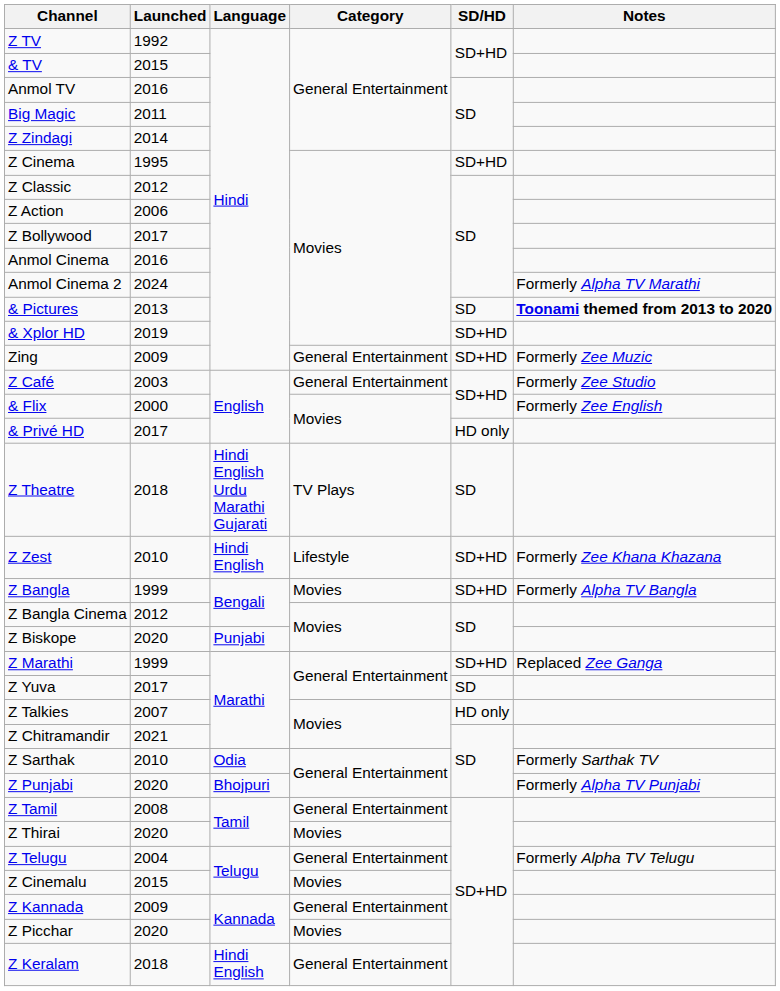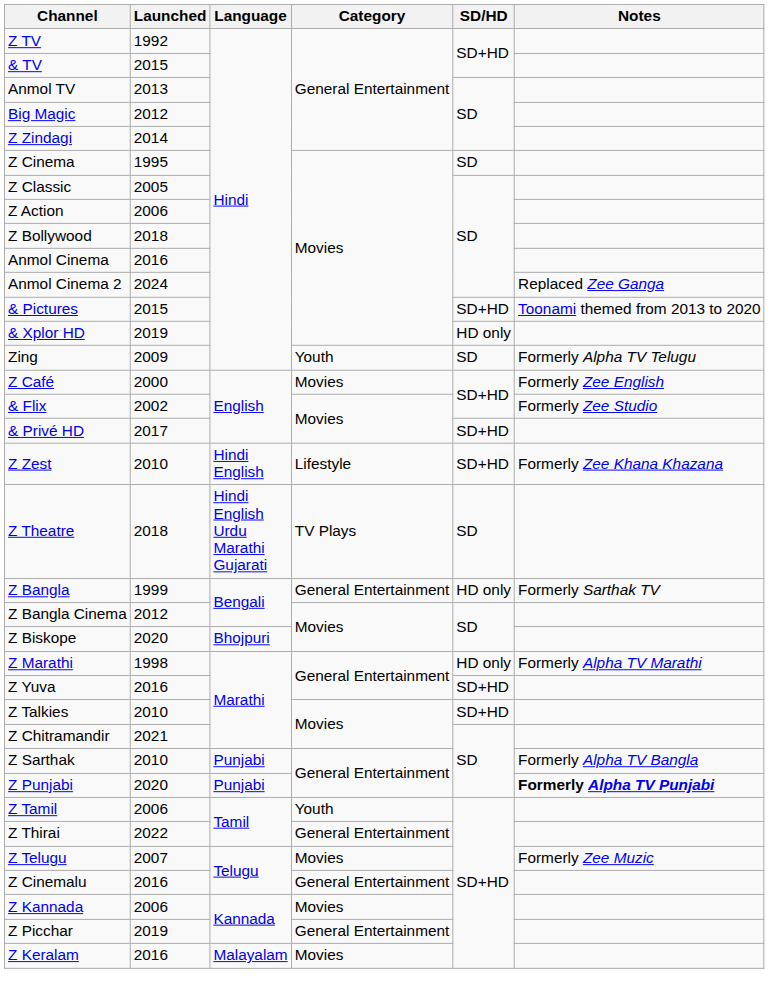Anmol TV | Launched: 2016 -> 2013
Big Magic | Launched: 2011 -> 2012
Z Cinema | SD/HD: SD+HD -> SD
Z Classic | Launched: 2012 -> 2005
Z Bollywood | Launched: 2017 -> 2018
Anmol Cinema 2 | Notes: Formerly Alpha TV Marathi -> Replaced Zee Ganga
& Pictures | Launched: 2013 -> 2015
& Pictures | SD/HD: SD -> SD+HD
& Pictures | Notes: bold -> normal
& Xplor HD | SD/HD: SD+HD -> HD only
Zing | Category: General Entertainment -> Youth
Zing | SD/HD: SD+HD -> SD
Zing | Notes: Formerly Zee Muzic -> Formerly Alpha TV Telugu
Z Café | Launched: 2003 -> 2000
Z Café | Category: General Entertainment -> Movies
Z Café | Notes: Formerly Zee Studio -> Formerly Zee English
& Flix | Launched: 2000 -> 2002
& Flix | Notes: Formerly Zee English -> Formerly Zee Studio
& Privé HD | SD/HD: HD only -> SD+HD
rows swapped: Z Zest <-> Z Theatre
Z Bangla | Category: Movies -> General Entertainment
Z Bangla | SD/HD: SD+HD -> HD only
Z Bangla | Notes: Formerly Alpha TV Bangla -> Formerly Sarthak TV
Z Biskope | Language: Punjabi -> Bhojpuri
Z Marathi | Launched: 1999 -> 1998
Z Marathi | SD/HD: SD+HD -> HD only
Z Marathi | Notes: Replaced Zee Ganga -> Formerly Alpha TV Marathi
Z Yuva | Launched: 2017 -> 2016
Z Yuva | SD/HD: SD -> SD+HD
Z Talkies | Launched: 2007 -> 2010
Z Talkies | SD/HD: HD only -> SD+HD
Z Sarthak | Language: Odia -> Punjabi
Z Sarthak | Notes: Formerly Sarthak TV -> Formerly Alpha TV Bangla
Z Punjabi | Language: Bhojpuri -> Punjabi
Z Punjabi | Notes: normal -> bold
Z Tamil | Launched: 2008 -> 2006
Z Tamil | Category: General Entertainment -> Youth
Z Thirai | Launched: 2020 -> 2022
Z Thirai | Category: Movies -> General Entertainment
Z Telugu | Launched: 2004 -> 2007
Z Telugu | Category: General Entertainment -> Movies
Z Telugu | Notes: Formerly Alpha TV Telugu -> Formerly Zee Muzic
Z Cinemalu | Launched: 2015 -> 2016
Z Cinemalu | Category: Movies -> General Entertainment
Z Kannada | Launched: 2009 -> 2006
Z Kannada | Category: General Entertainment -> Movies
Z Picchar | Launched: 2020 -> 2019
Z Picchar | Category: Movies -> General Entertainment
Z Keralam | Launched: 2018 -> 2016
Z Keralam | Language: Hindi English -> Malayalam
Z Keralam | Category: General Entertainment -> Movies
